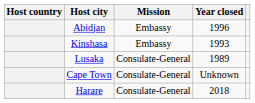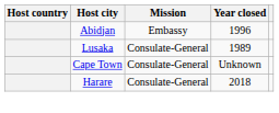- row: Kinshasa | Embassy | 1993
